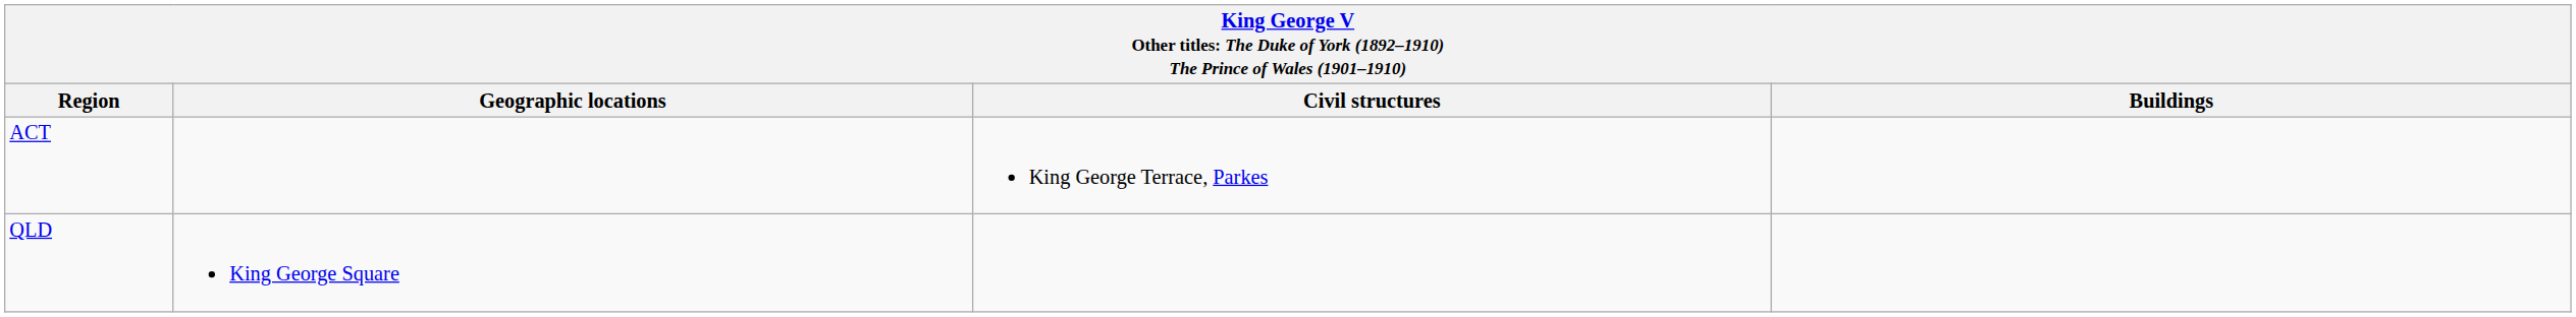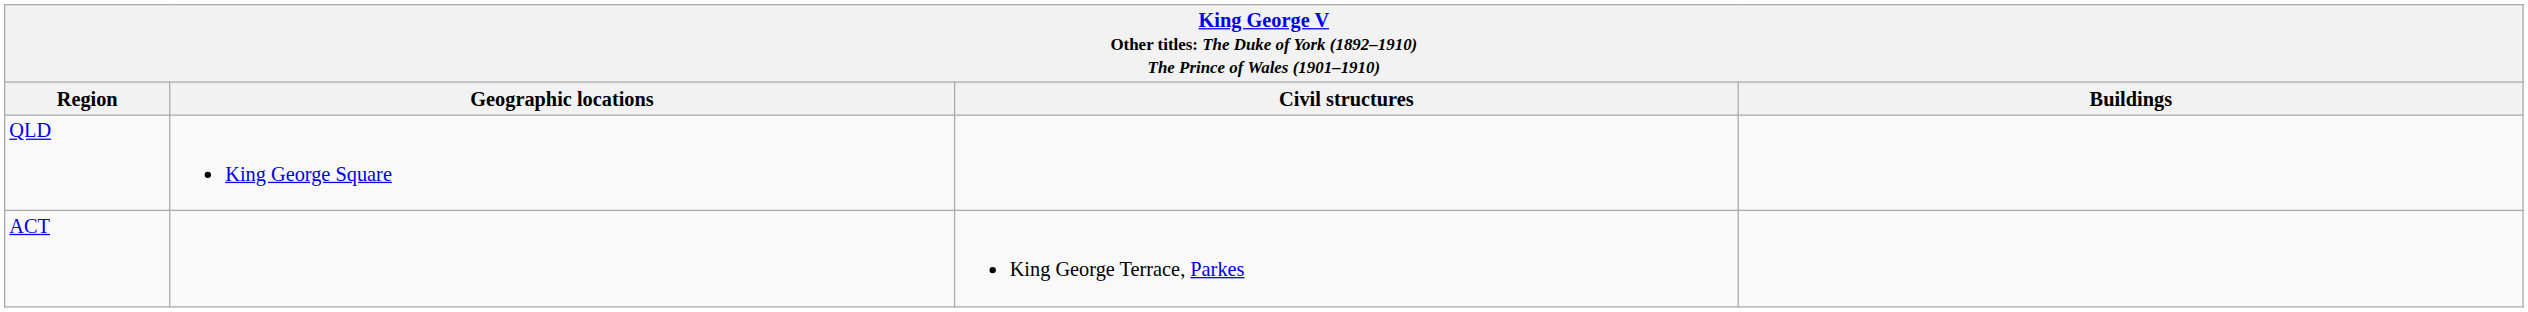rows swapped: ACT <-> QLD
